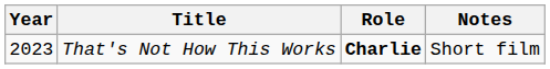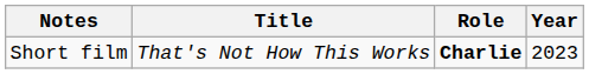columns swapped: Year <-> Notes
